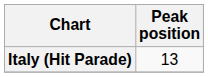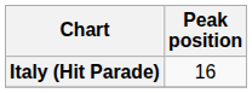Italy (Hit Parade) | Peak position: 13 -> 16
